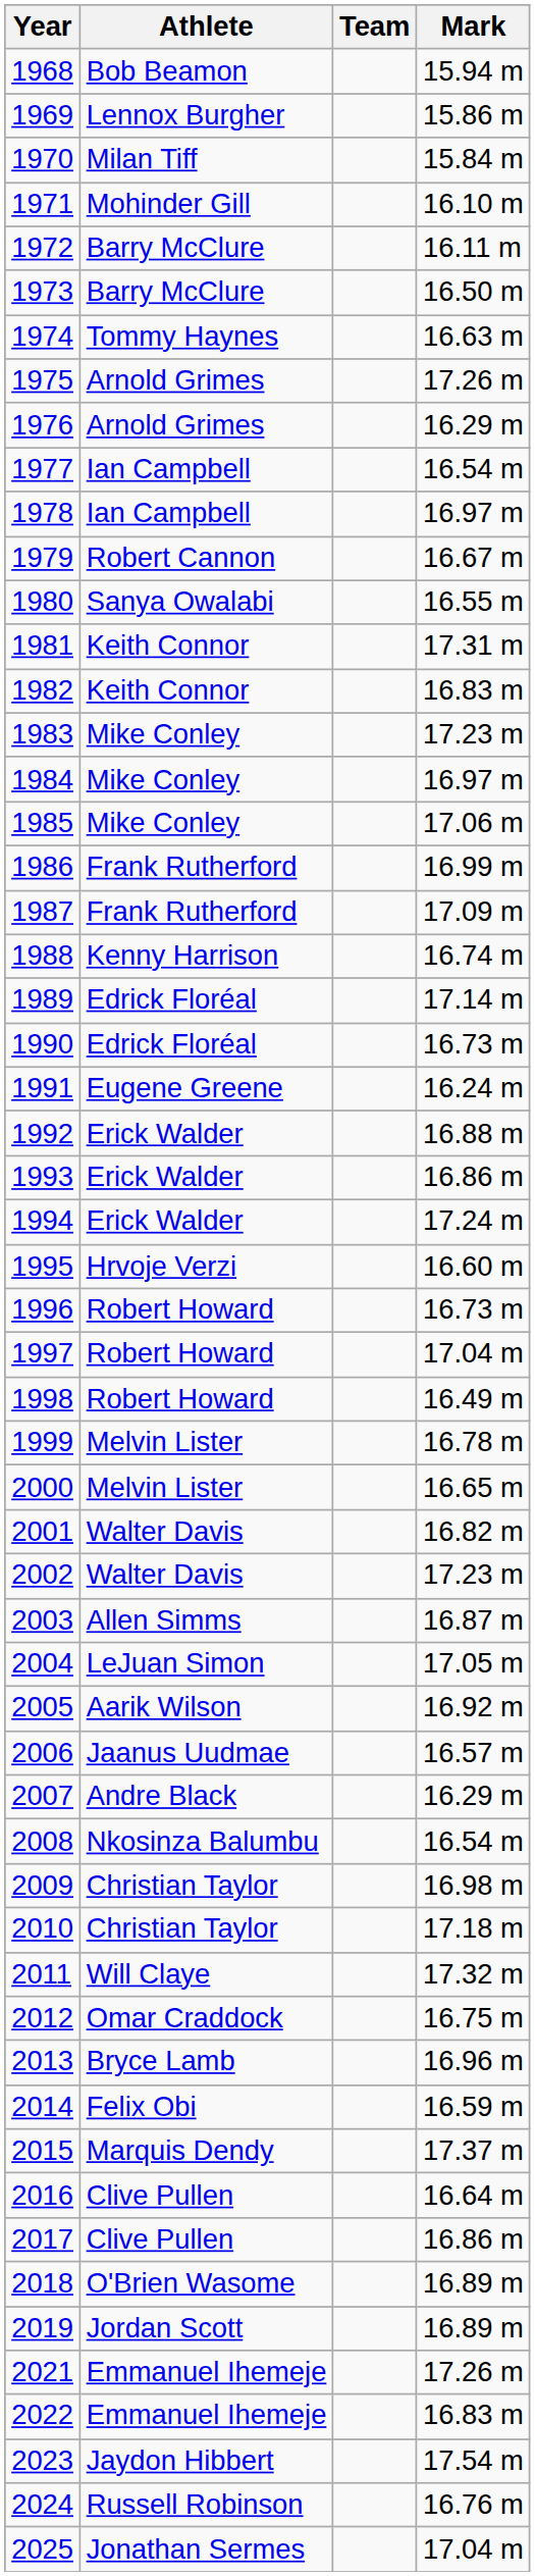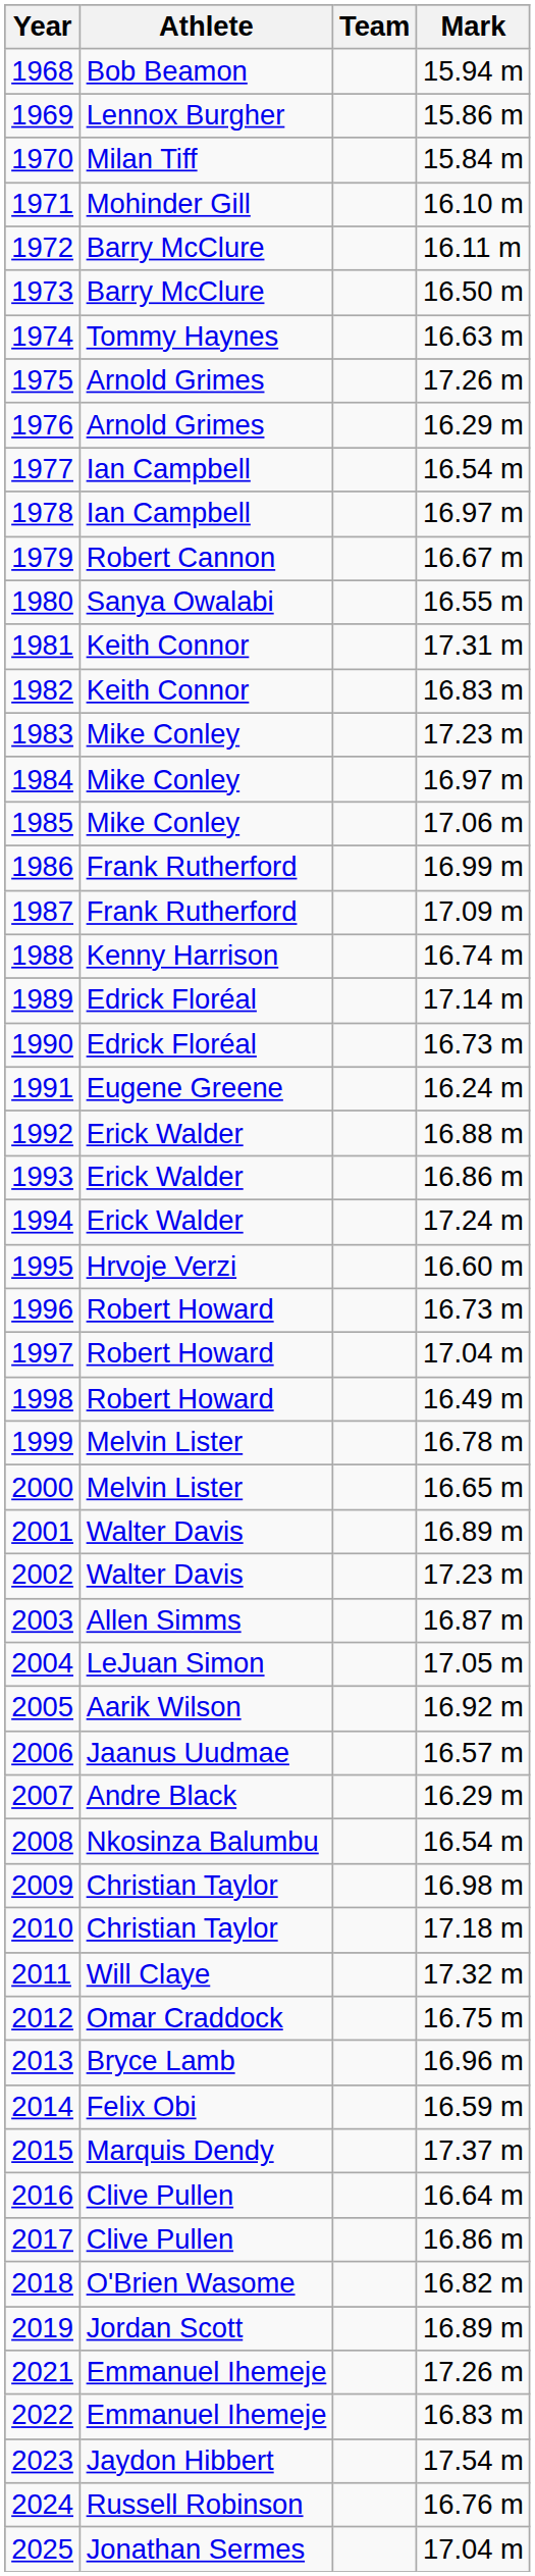2001 | Mark: 16.82 m -> 16.89 m
2018 | Mark: 16.89 m -> 16.82 m
